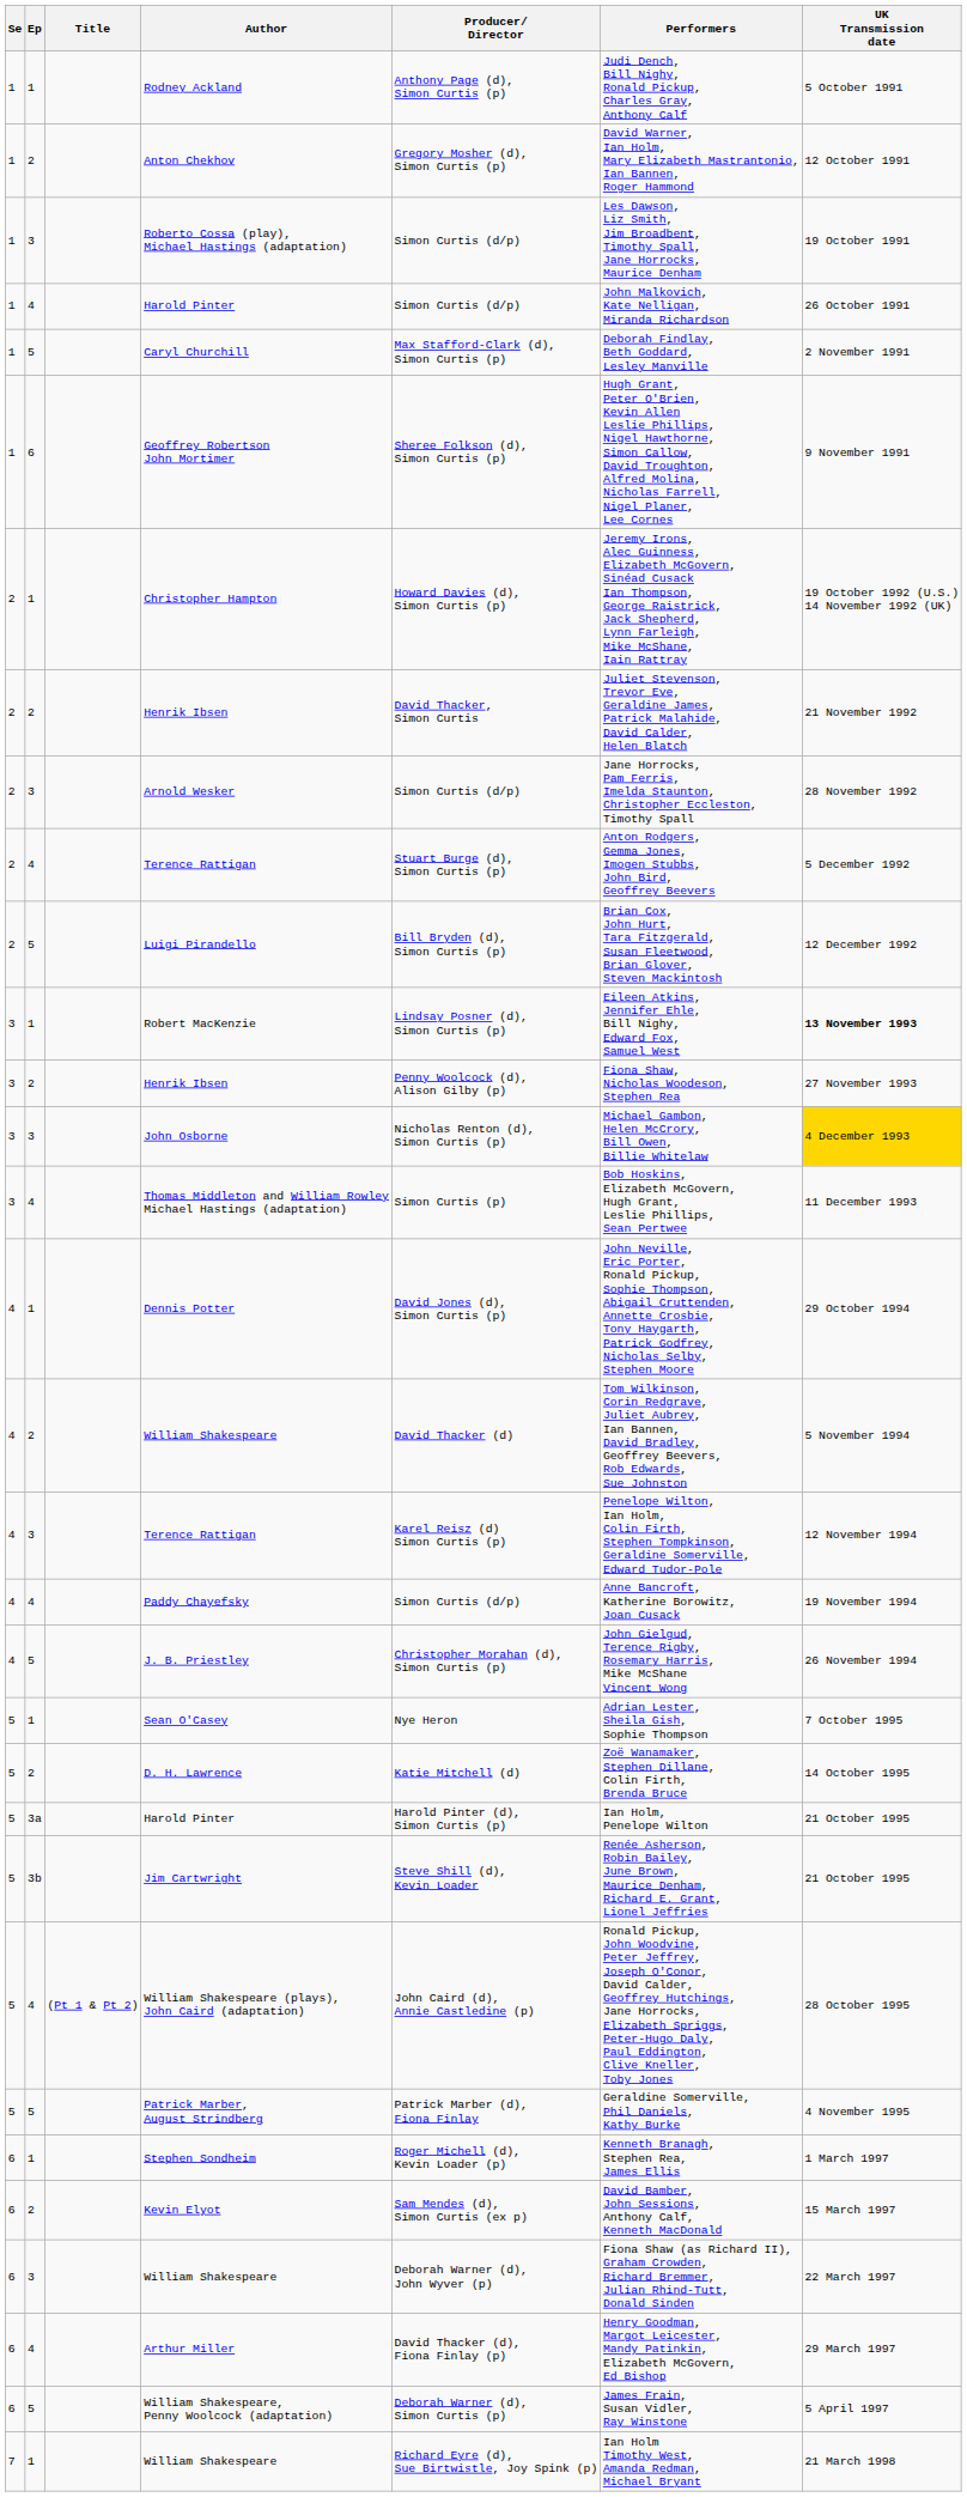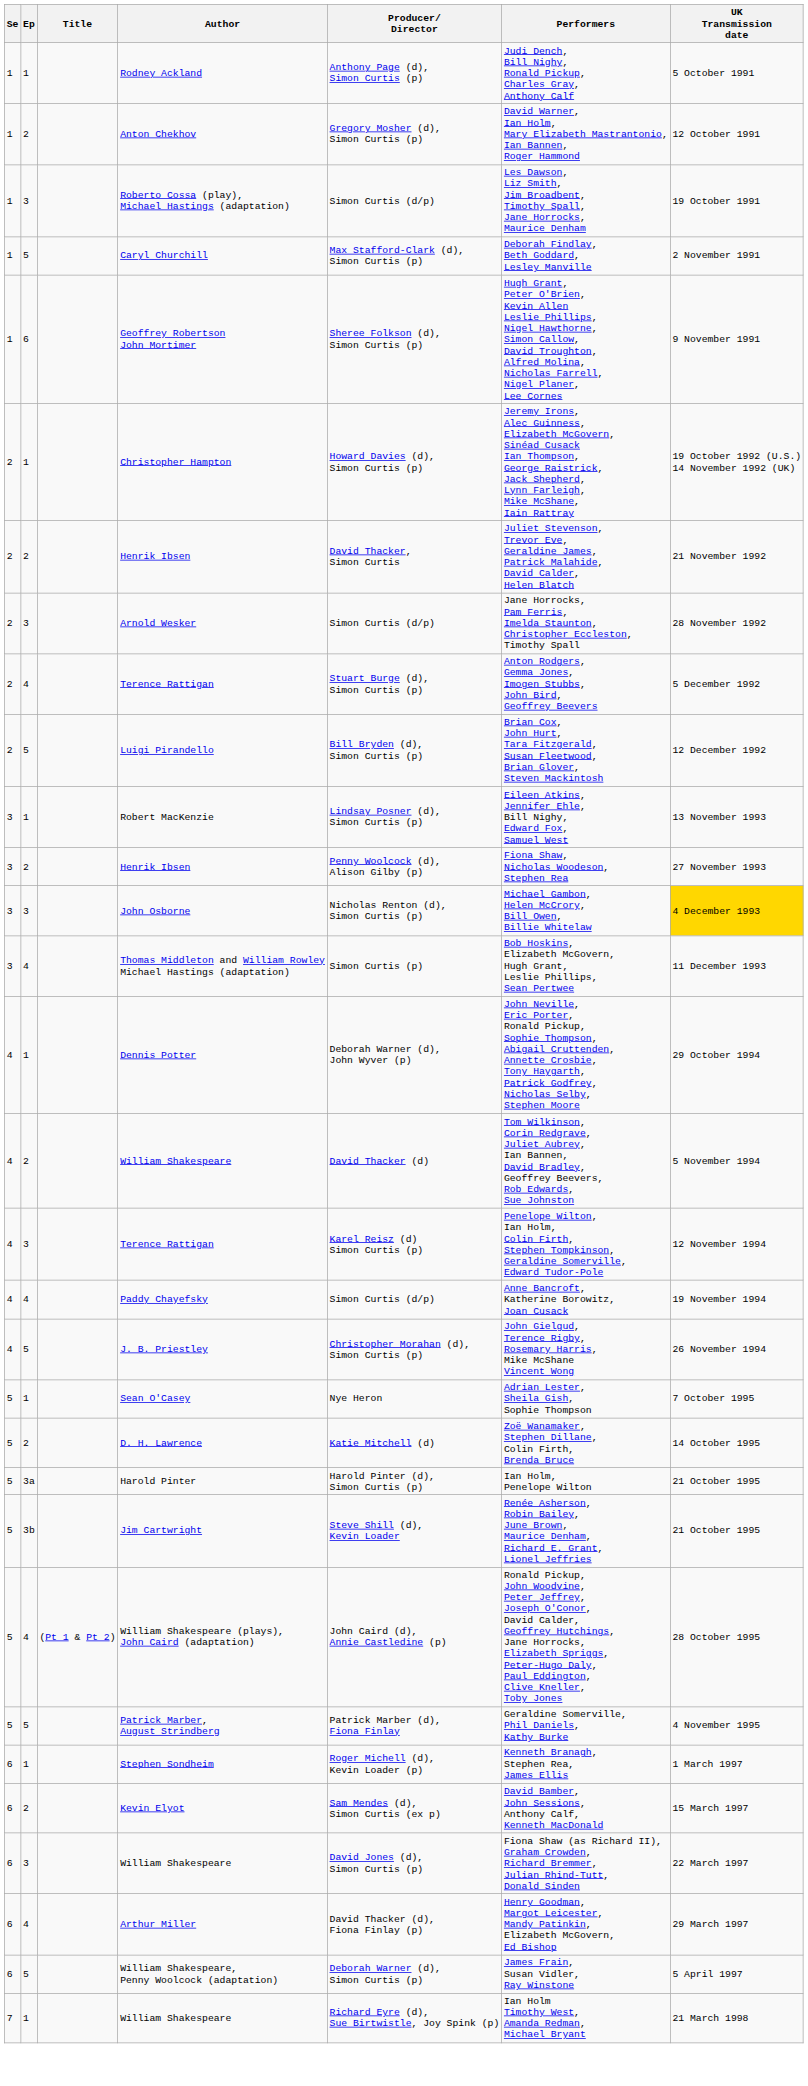- row: 1 | 4 | Harold Pinter | Simon Curtis (d/p) | John Malkovich, Kate Nelligan, Miranda Richardson | 26 October 1991
Robert MacKenzie | UK Transmission date: bold -> normal
Dennis Potter | Producer/ Director: David Jones (d), Simon Curtis (p) -> Deborah Warner (d), John Wyver (p)
6 / William Shakespeare | Producer/ Director: Deborah Warner (d), John Wyver (p) -> David Jones (d), Simon Curtis (p)
